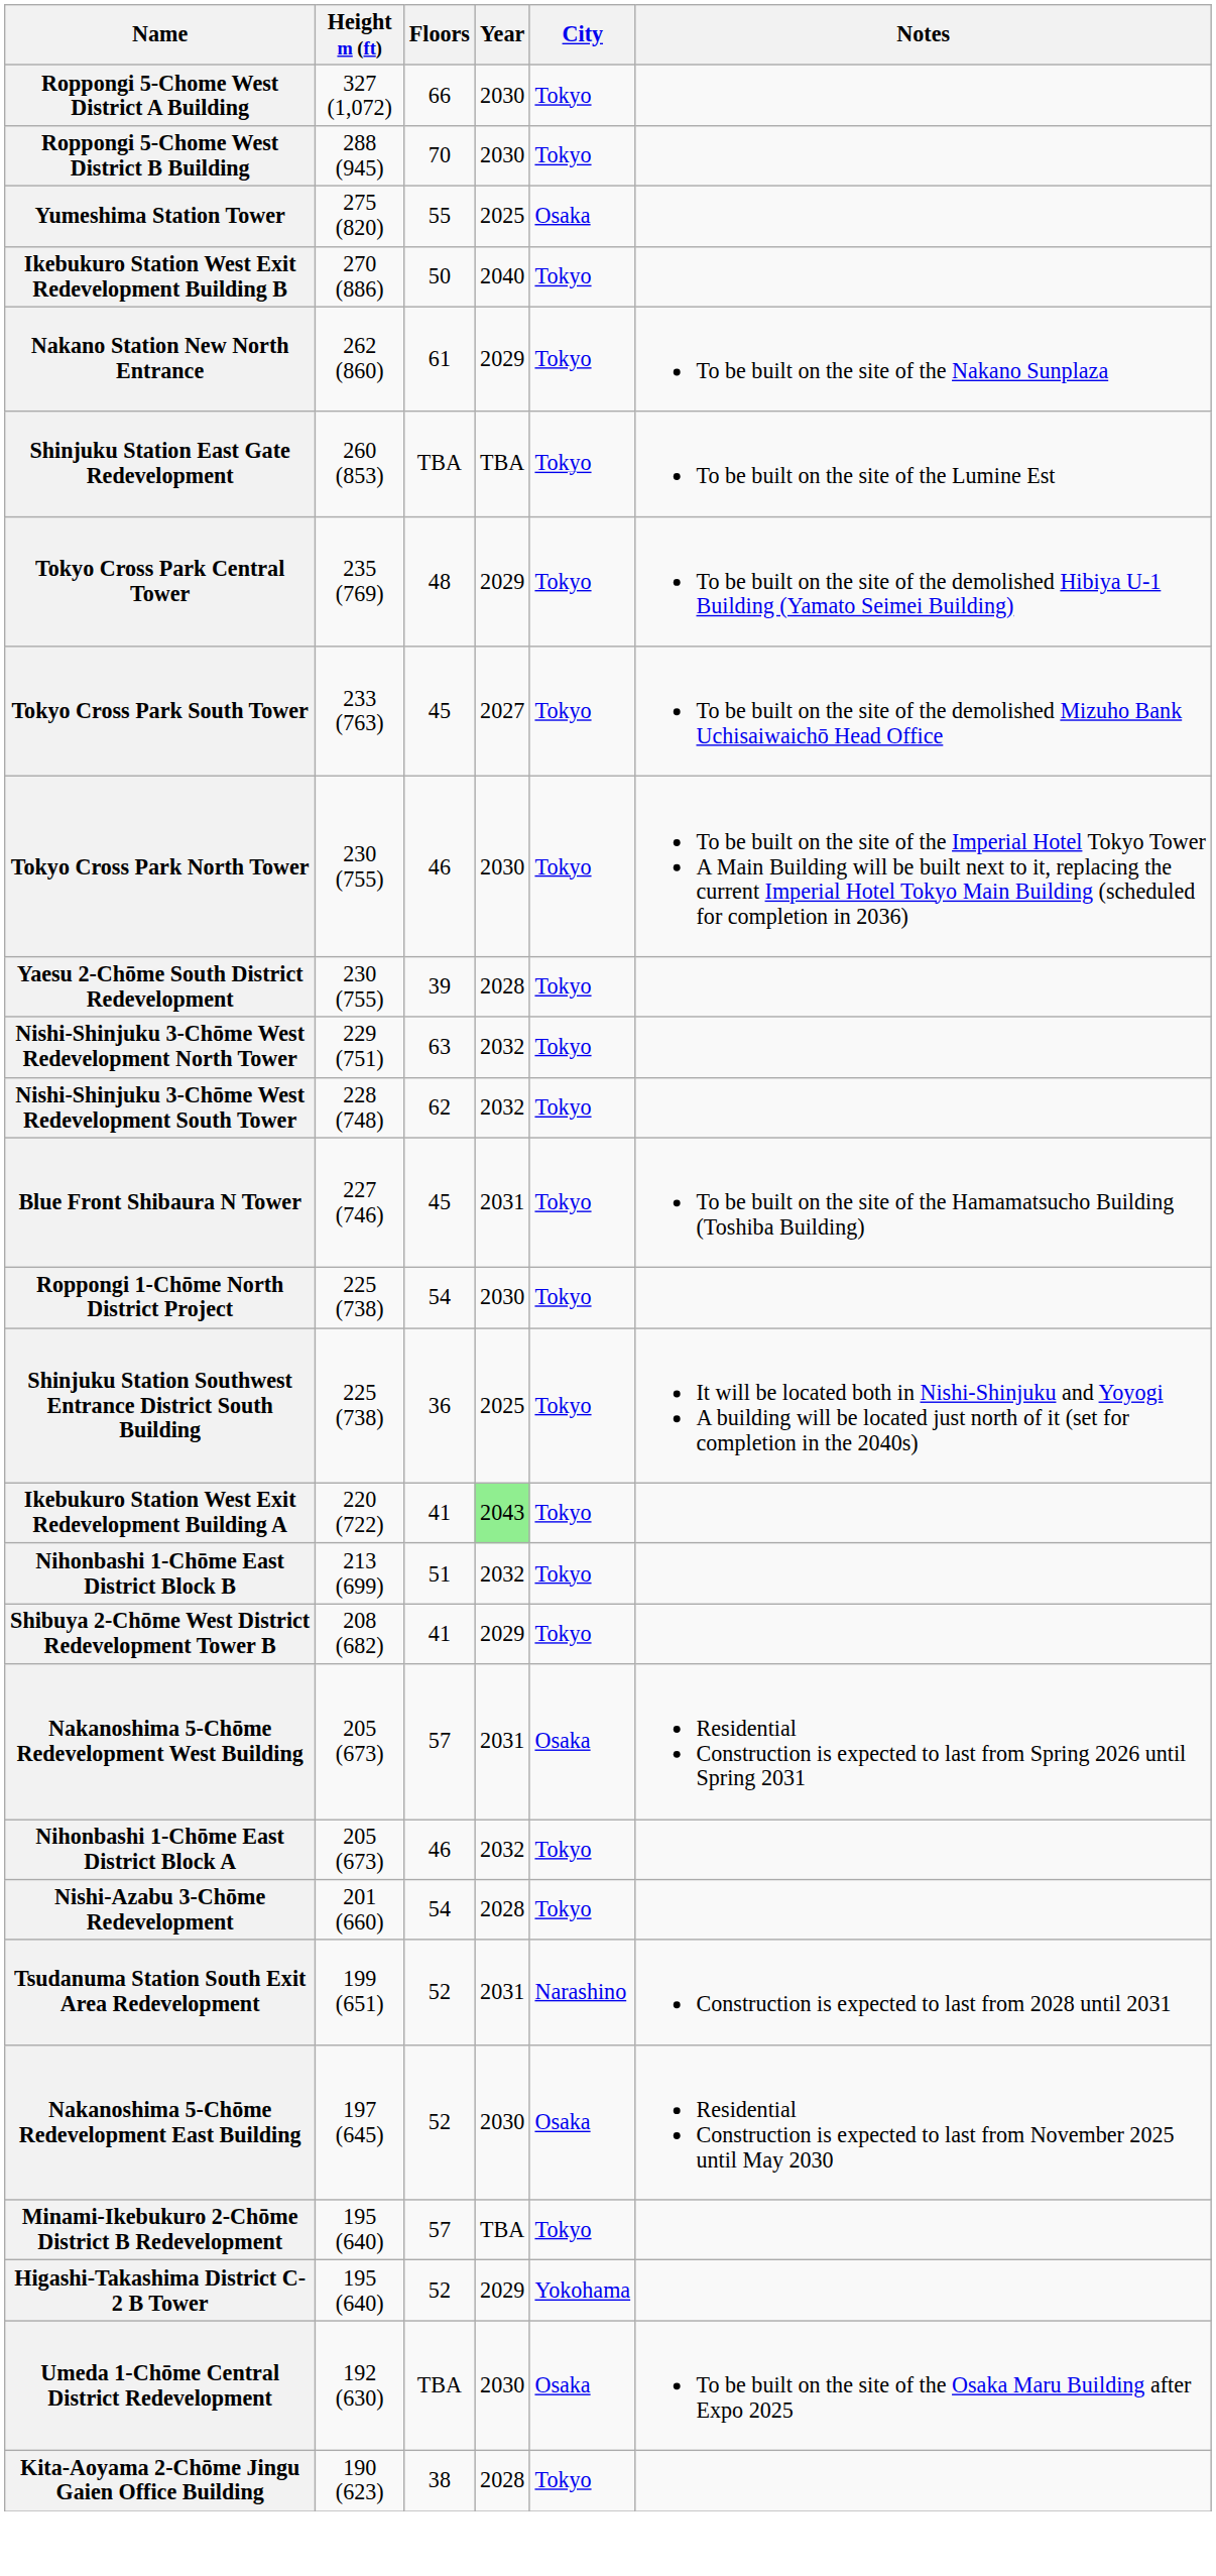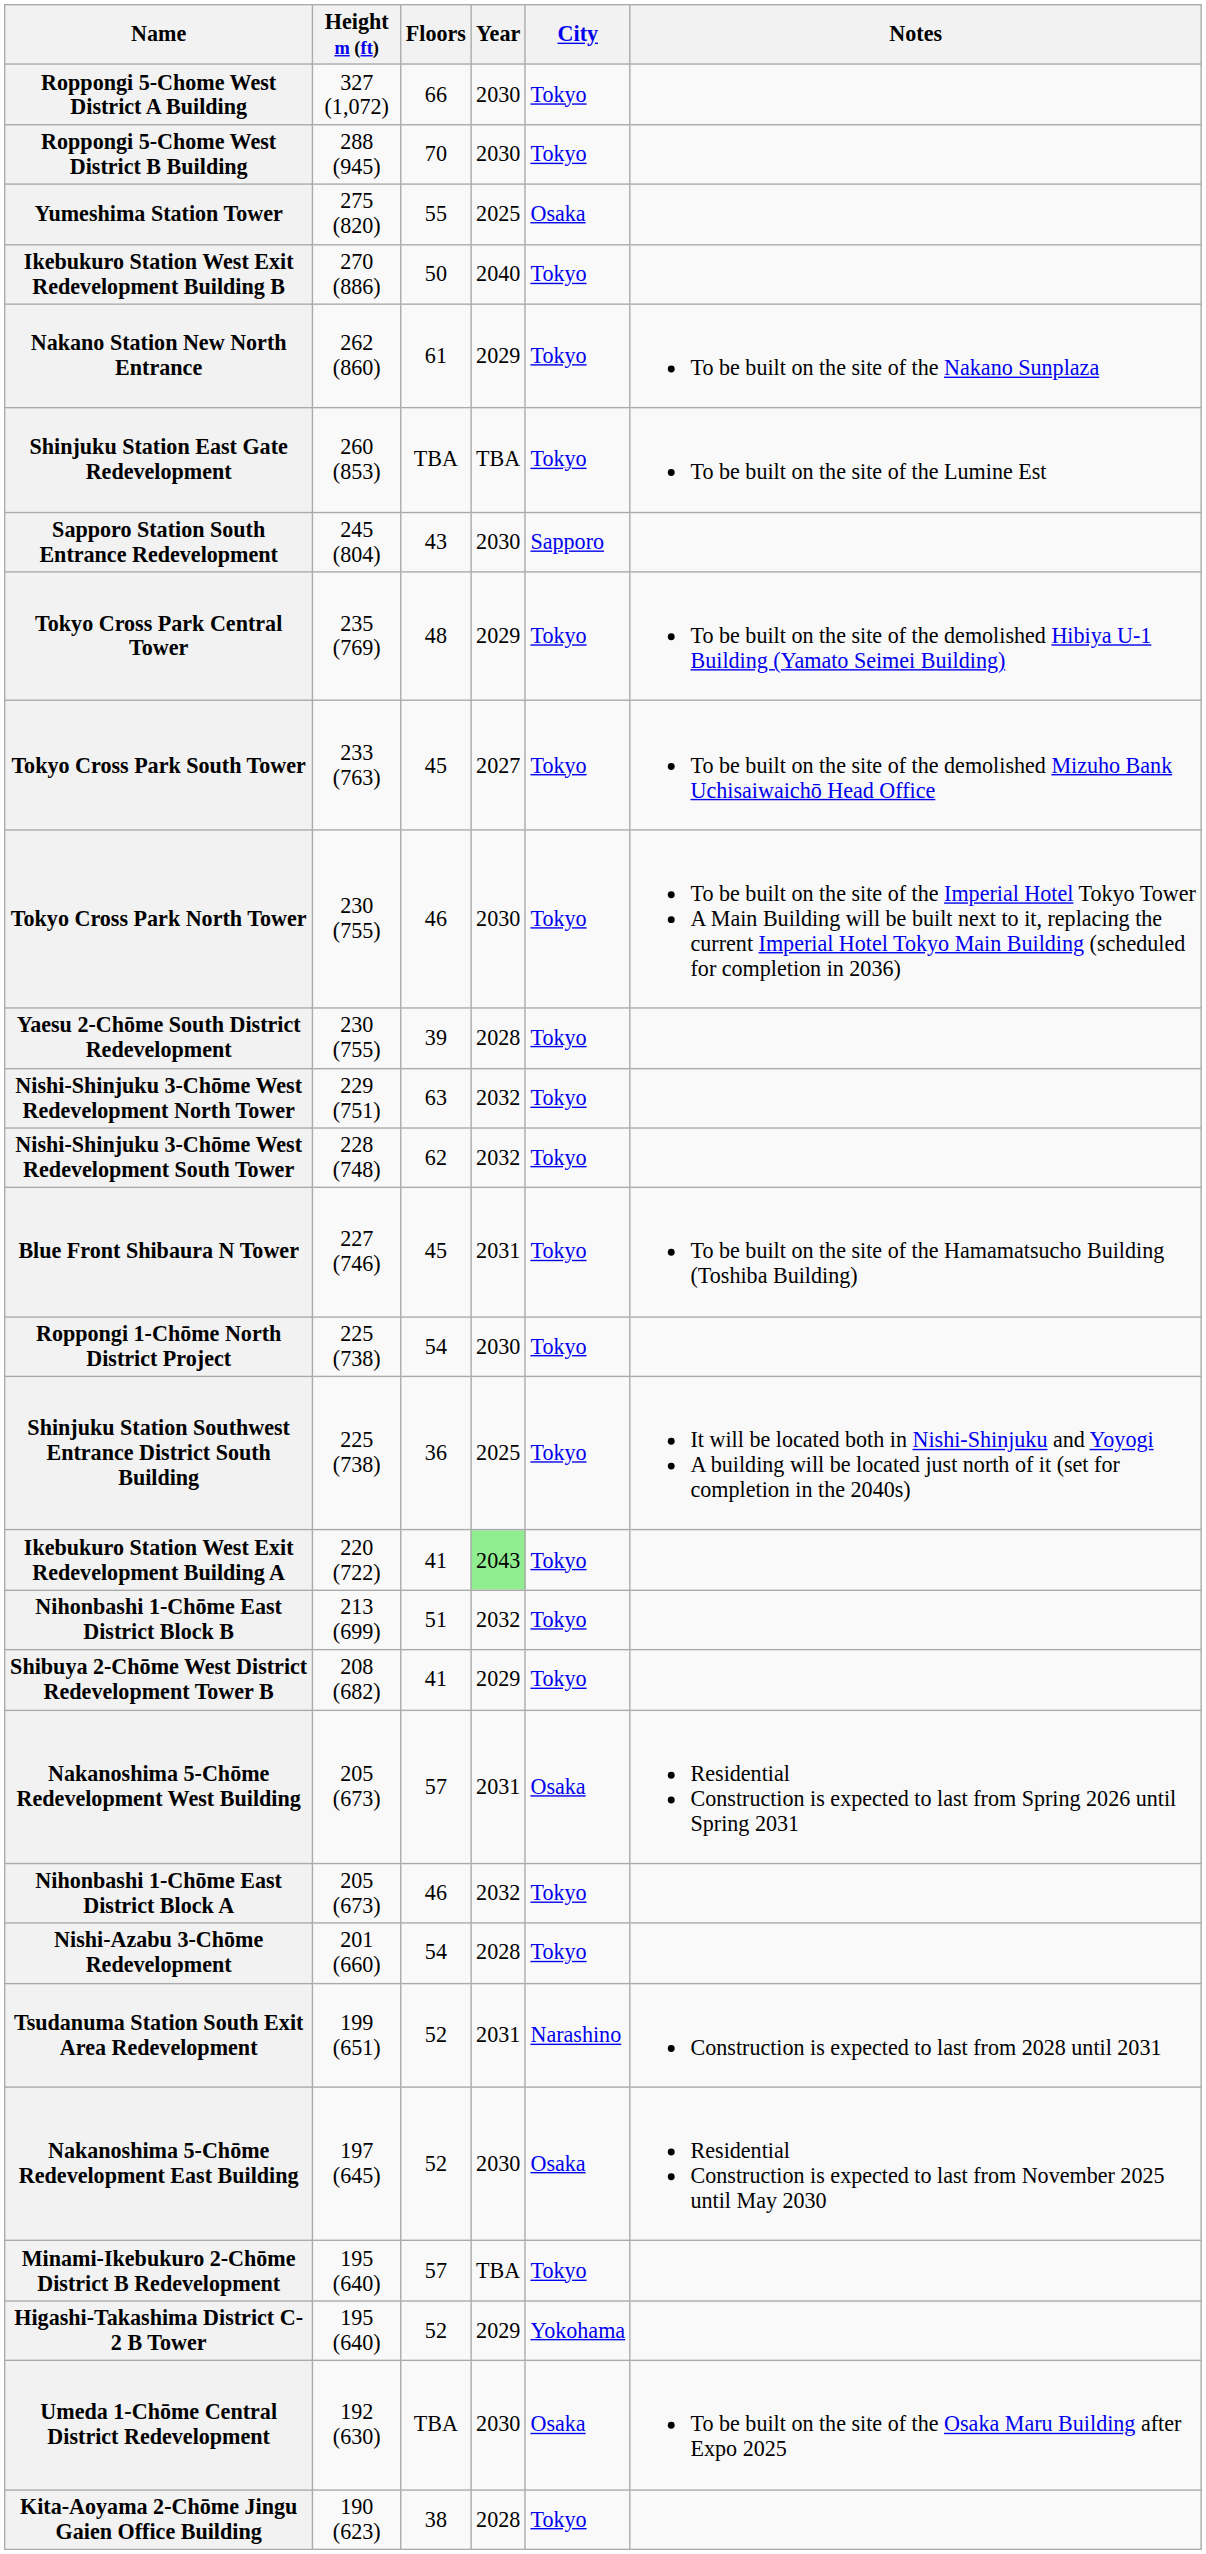+ row: Sapporo Station South Entrance Redevelopment | 245 (804) | 43 | 2030 | Sapporo
